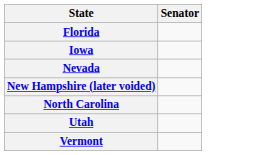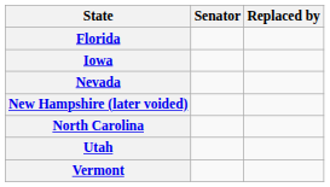+ column: Replaced by
